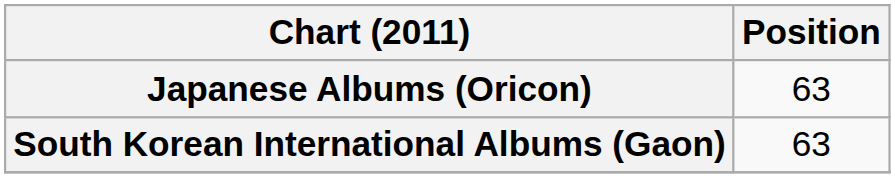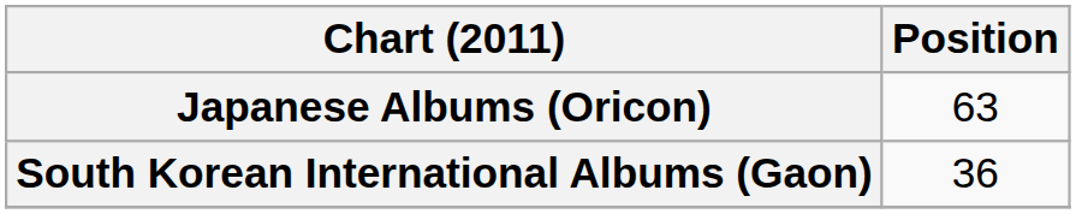South Korean International Albums (Gaon) | Position: 63 -> 36
